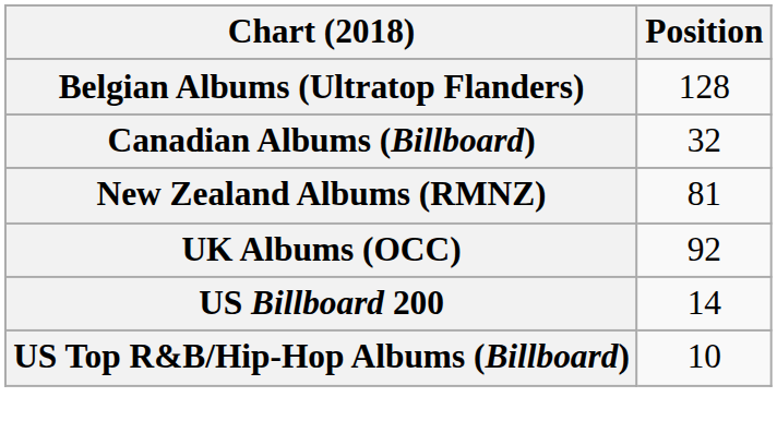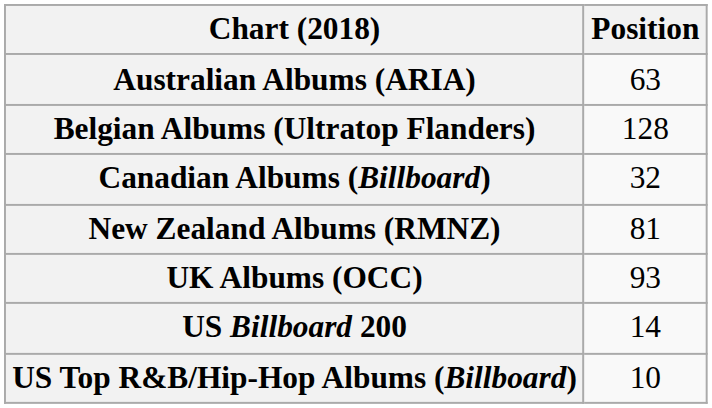+ row: Australian Albums (ARIA) | 63
UK Albums (OCC) | Position: 92 -> 93
